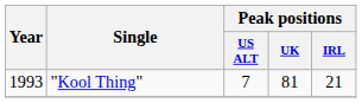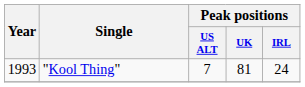"Kool Thing" | Peak positions / IRL: 21 -> 24
